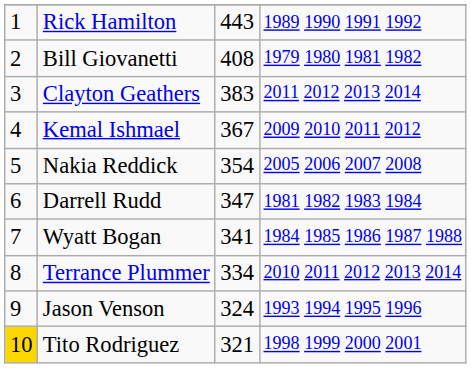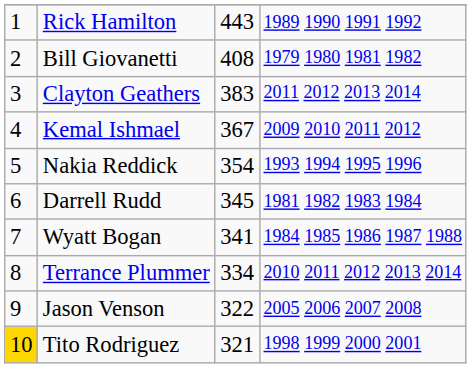Nakia Reddick | column 4: 2005 2006 2007 2008 -> 1993 1994 1995 1996
Darrell Rudd | column 3: 347 -> 345
Jason Venson | column 3: 324 -> 322
Jason Venson | column 4: 1993 1994 1995 1996 -> 2005 2006 2007 2008
